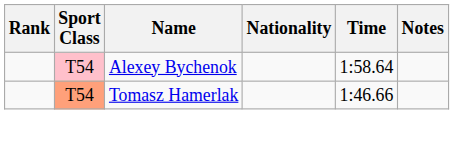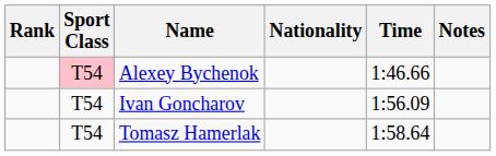Alexey Bychenok | Time: 1:58.64 -> 1:46.66
+ row: T54 | Ivan Goncharov | 1:56.09
Tomasz Hamerlak | Sport Class: lightsalmon background -> no background
Tomasz Hamerlak | Time: 1:46.66 -> 1:58.64
